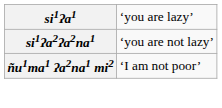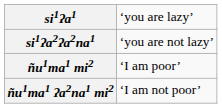+ row: ñu1ma1 mi2 | ‘I am poor’
